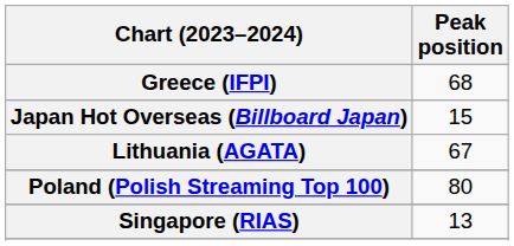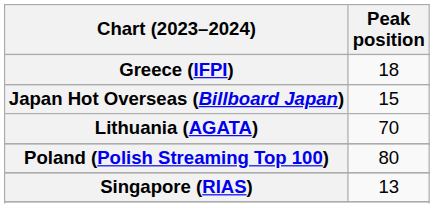Greece (IFPI) | Peak position: 68 -> 18
Lithuania (AGATA) | Peak position: 67 -> 70
